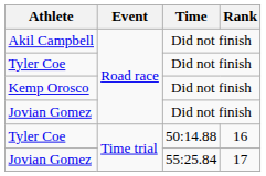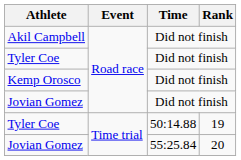Tyler Coe / 50:14.88 | Rank: 16 -> 19
Jovian Gomez / 55:25.84 | Rank: 17 -> 20
